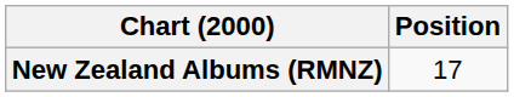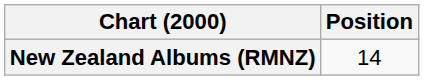New Zealand Albums (RMNZ) | Position: 17 -> 14
